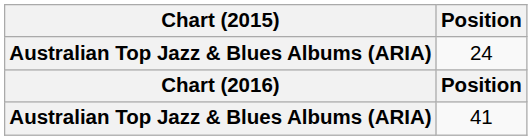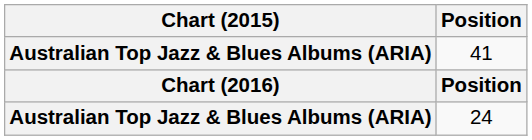rows swapped: 24 <-> 41
